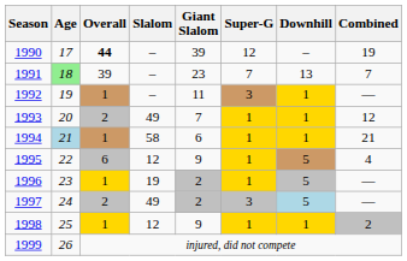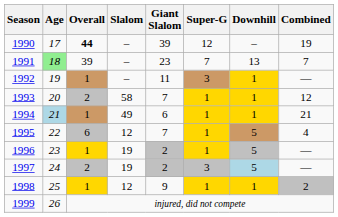1993 | Slalom: 49 -> 58
1994 | Slalom: 58 -> 49
1995 | Giant Slalom: 9 -> 7
1997 | Slalom: 49 -> 19
